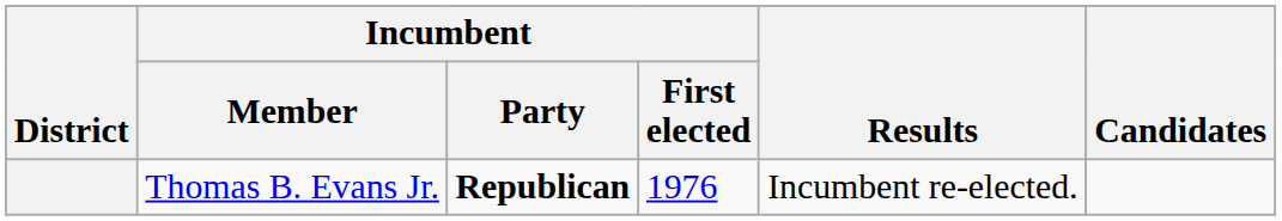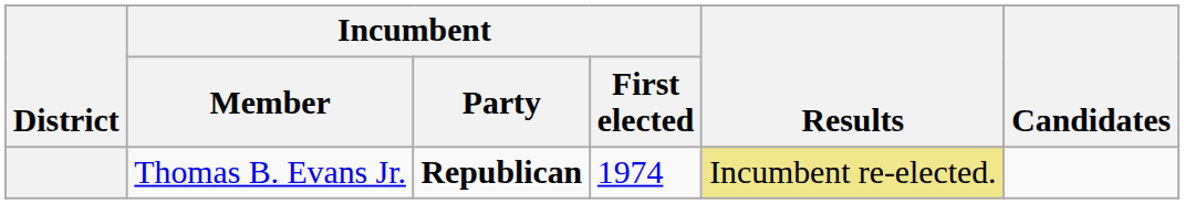Thomas B. Evans Jr. | Incumbent / First elected: 1976 -> 1974
Thomas B. Evans Jr. | Results: no background -> khaki background
